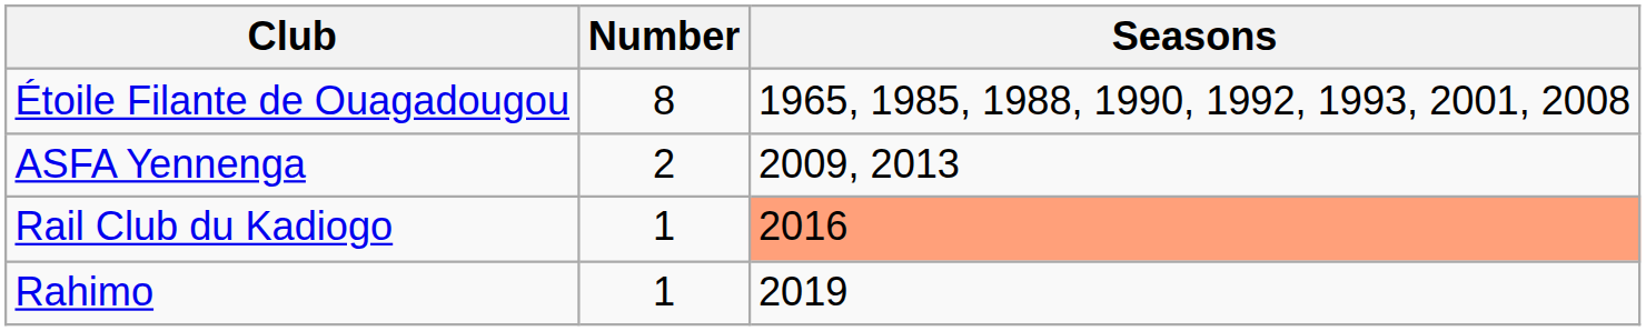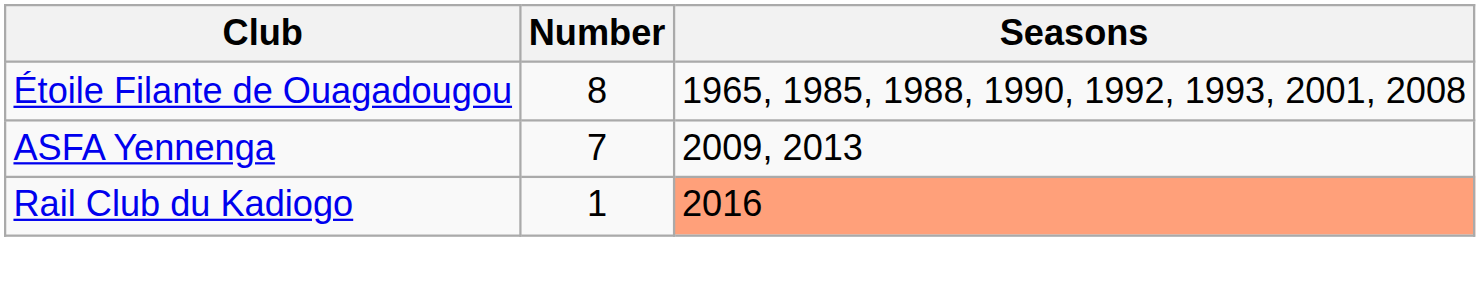ASFA Yennenga | Number: 2 -> 7
- row: Rahimo | 1 | 2019
